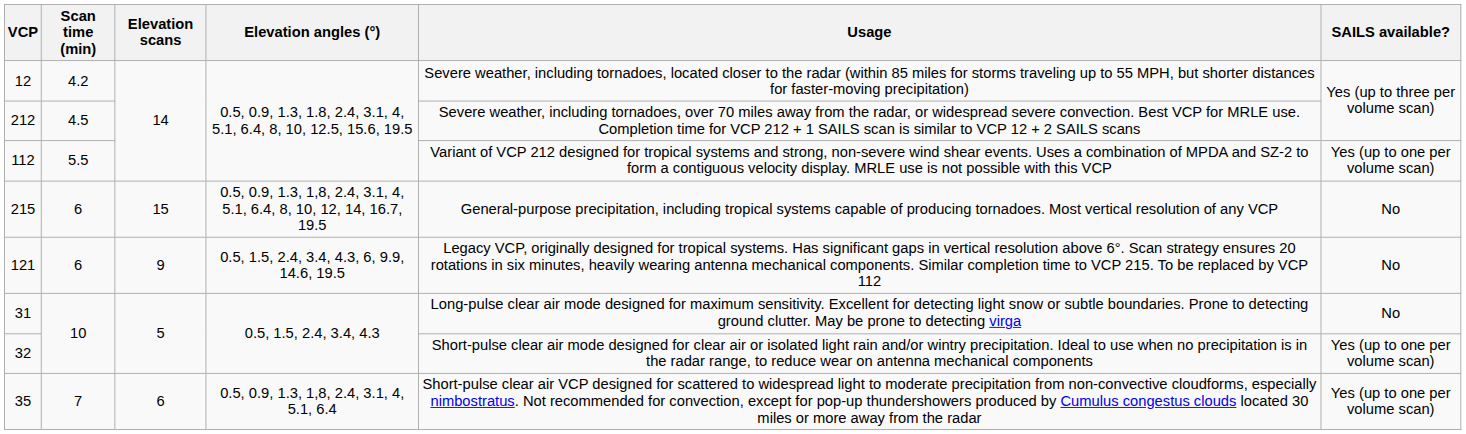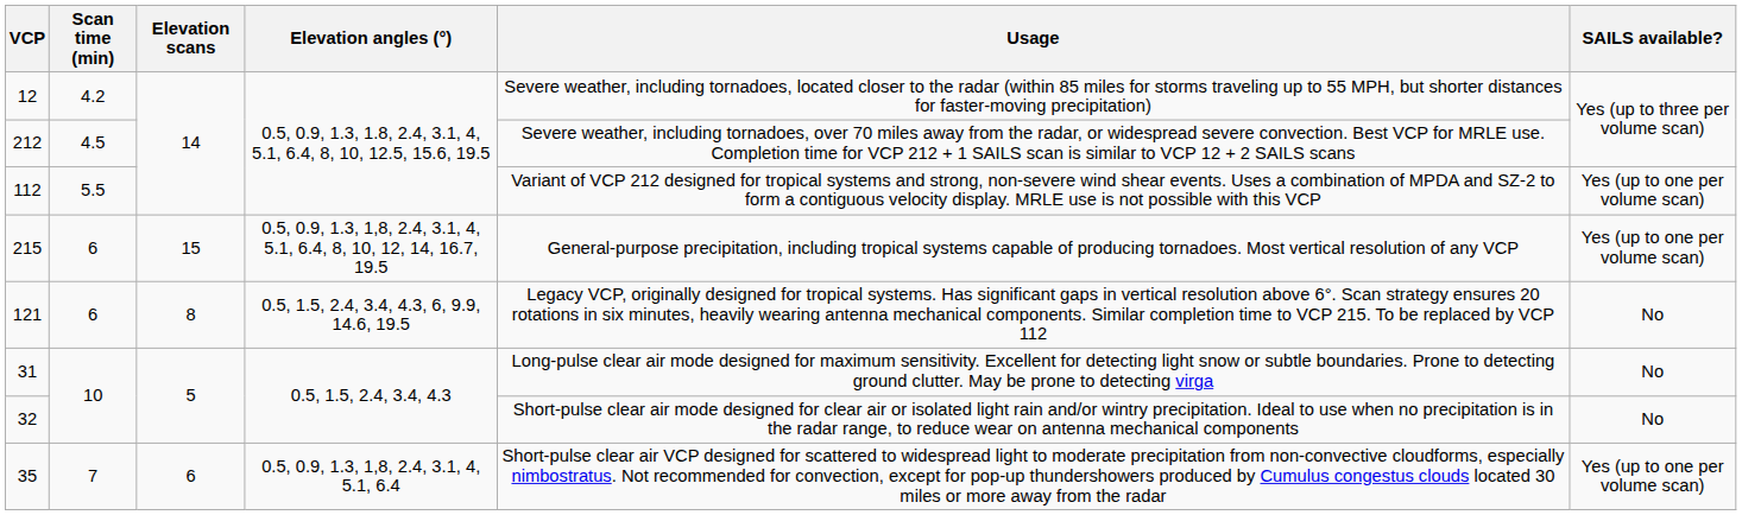215 | SAILS available?: No -> Yes (up to one per volume scan)
121 | Elevation scans: 9 -> 8
32 | SAILS available?: Yes (up to one per volume scan) -> No
